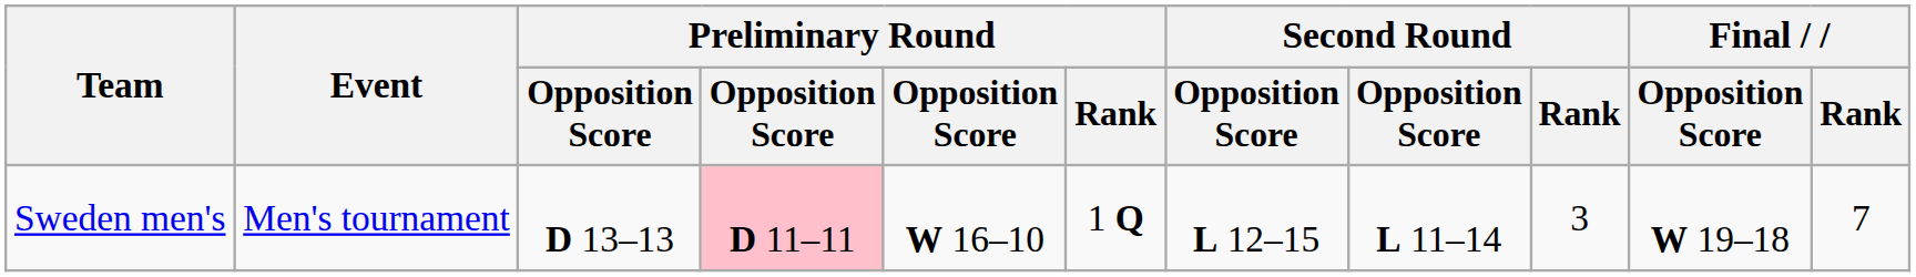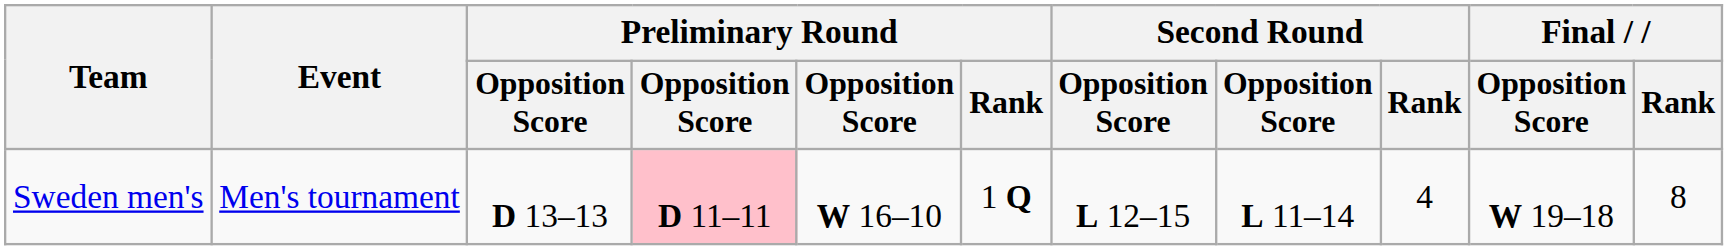Sweden men's | Second Round / Rank: 3 -> 4
Sweden men's | Final / Rank: 7 -> 8
